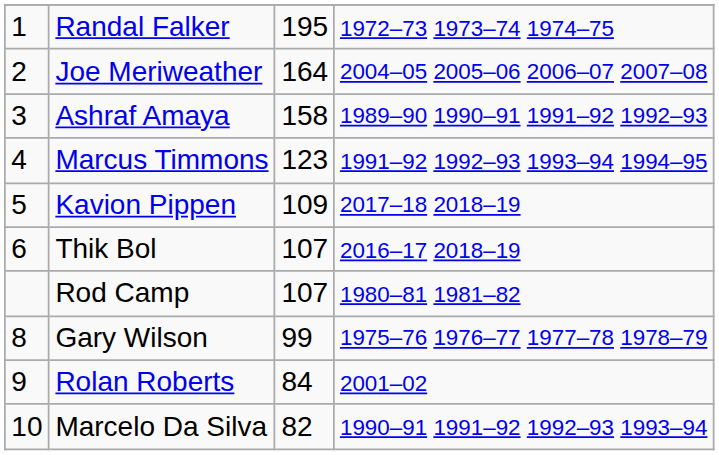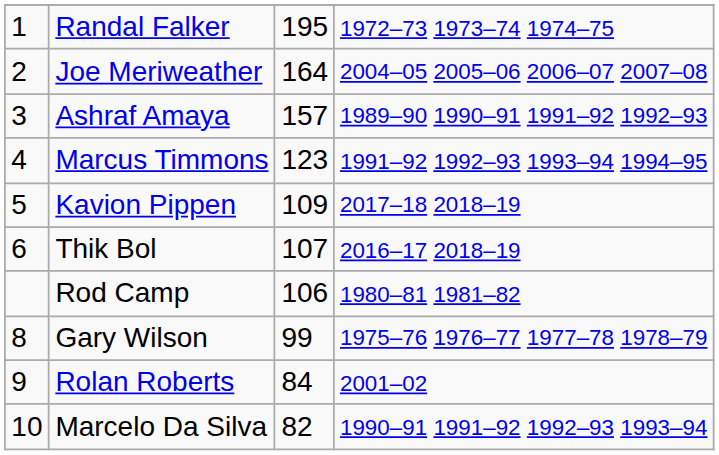Ashraf Amaya | column 3: 158 -> 157
Rod Camp | column 3: 107 -> 106
